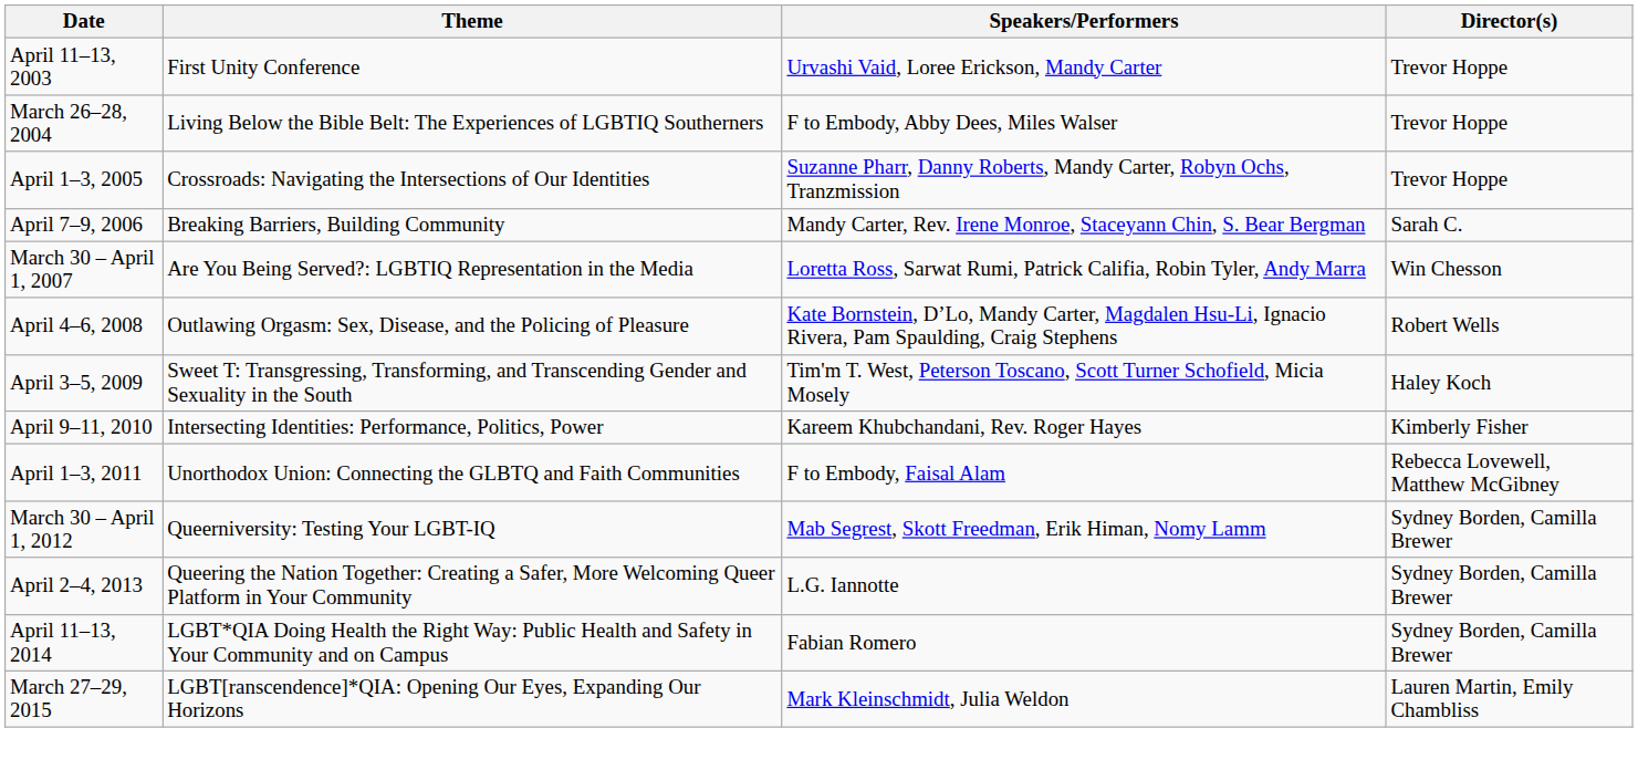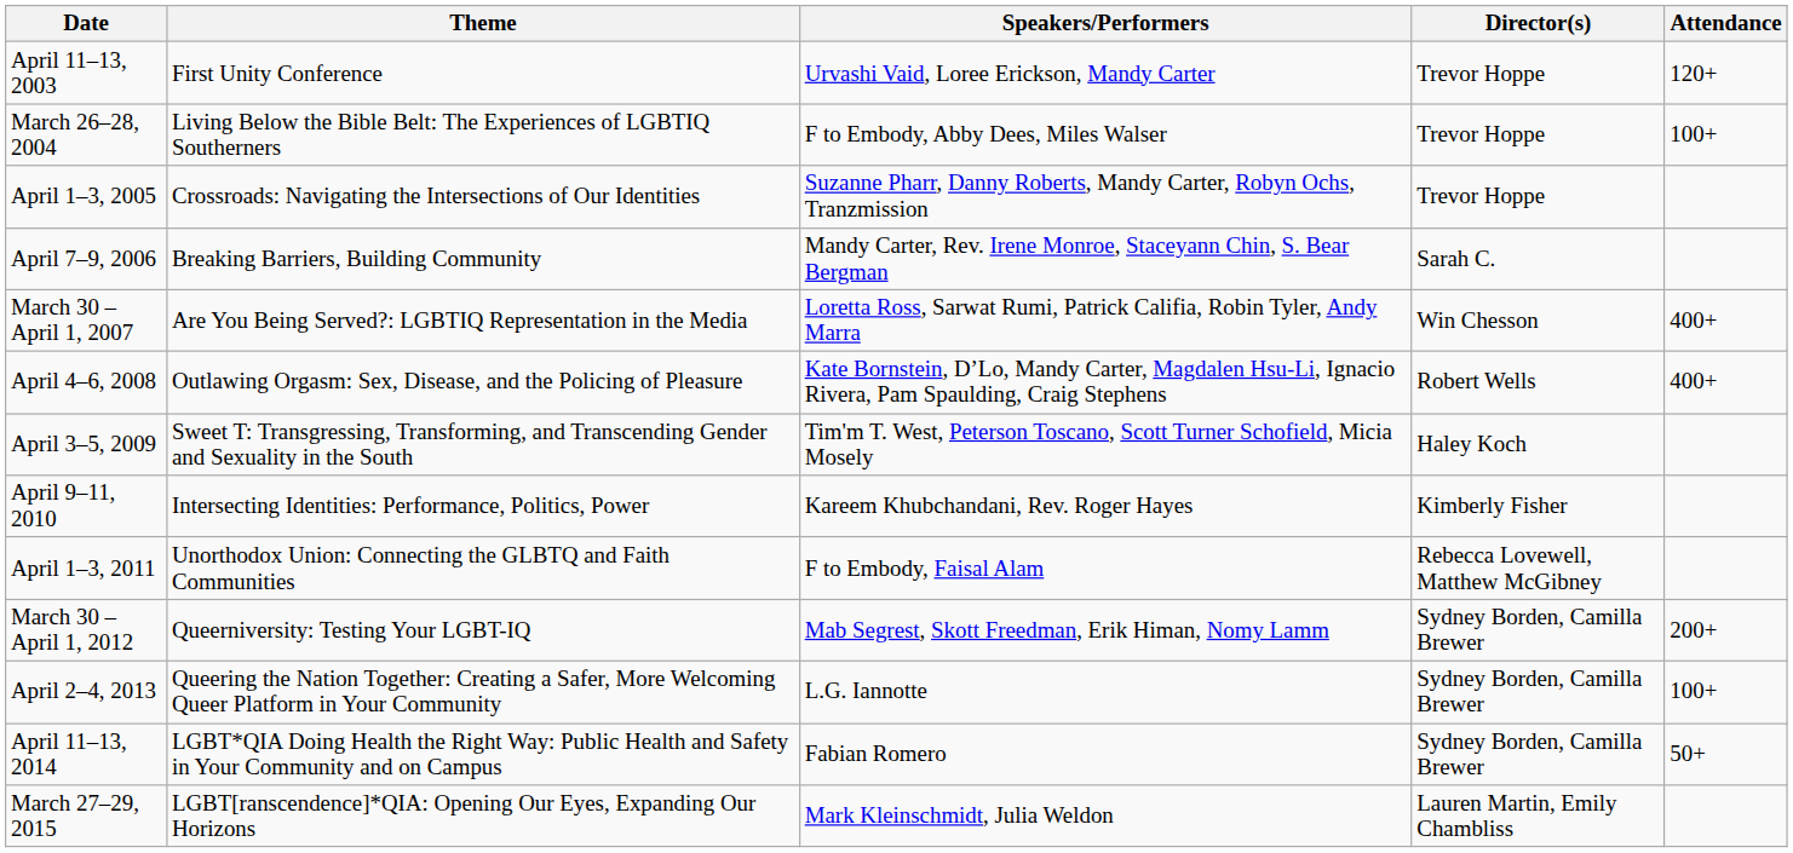+ column: Attendance | 120+ | 100+ | 400+ | 400+ | 200+ | 100+ | 50+
